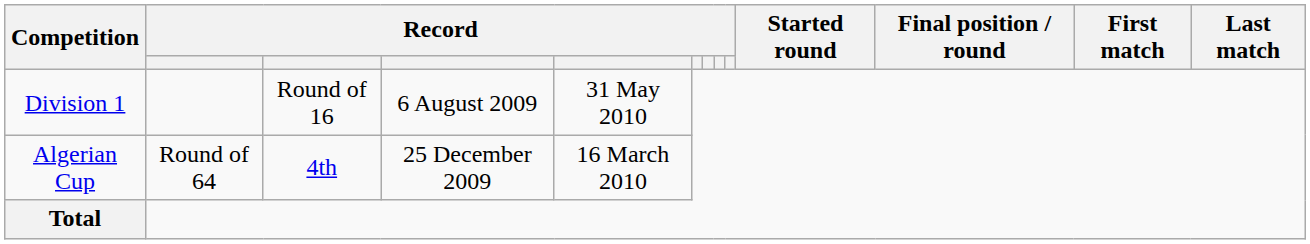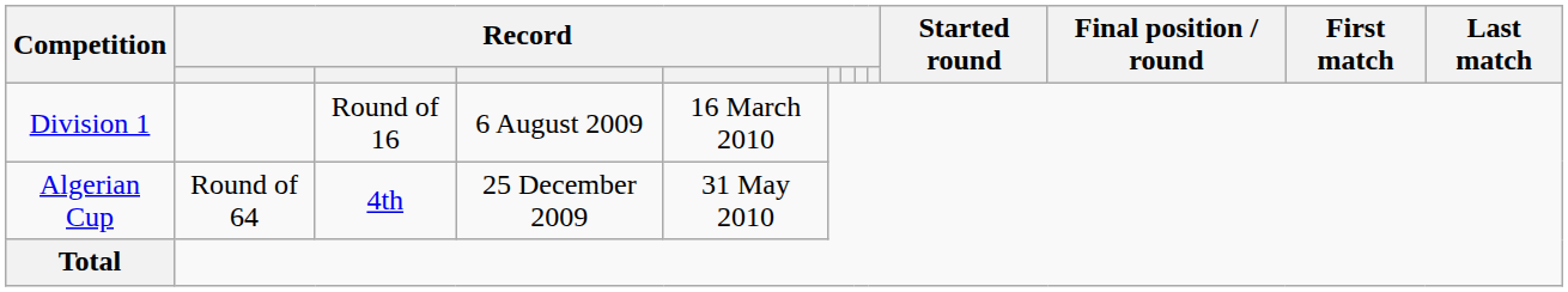Division 1 | column 5: 31 May 2010 -> 16 March 2010
Algerian Cup | column 5: 16 March 2010 -> 31 May 2010
